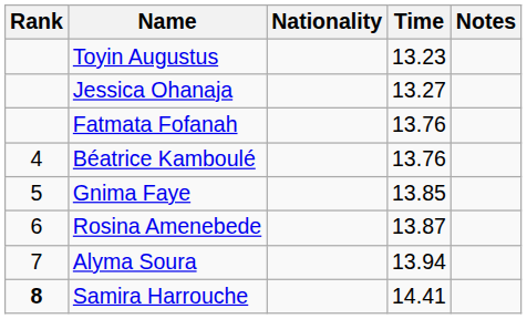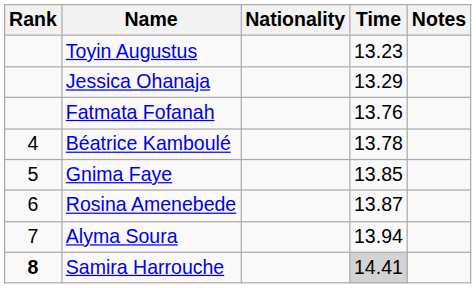Jessica Ohanaja | Time: 13.27 -> 13.29
Béatrice Kamboulé | Time: 13.76 -> 13.78
Samira Harrouche | Time: no background -> lightgrey background
